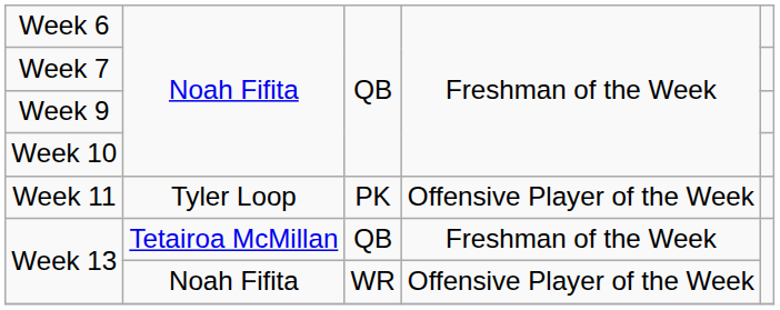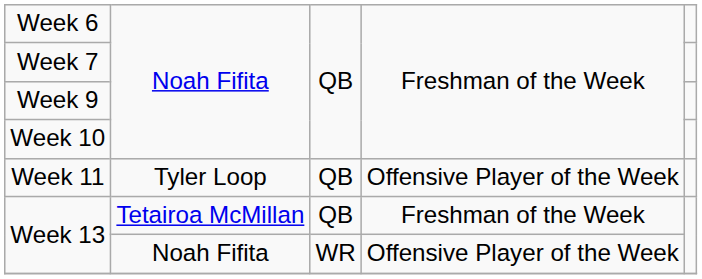Week 11 | column 3: PK -> QB
